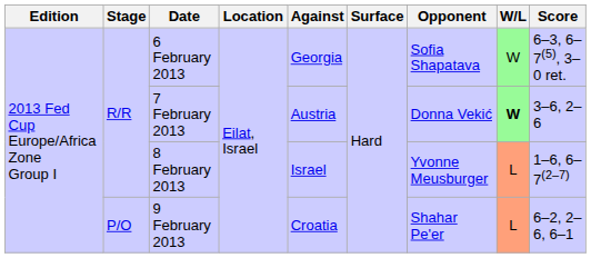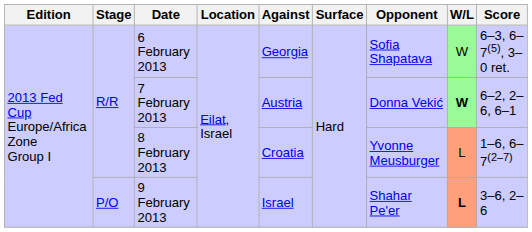7 February 2013 | Score: 3–6, 2–6 -> 6–2, 2–6, 6–1
8 February 2013 | Against: Israel -> Croatia
9 February 2013 | Against: Croatia -> Israel
9 February 2013 | W/L: normal -> bold
9 February 2013 | Score: 6–2, 2–6, 6–1 -> 3–6, 2–6
